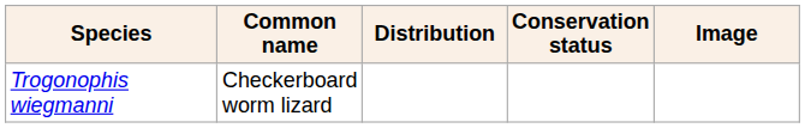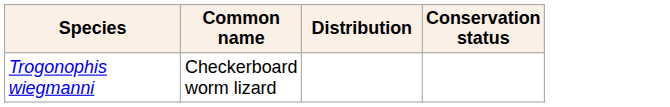- column: Image
